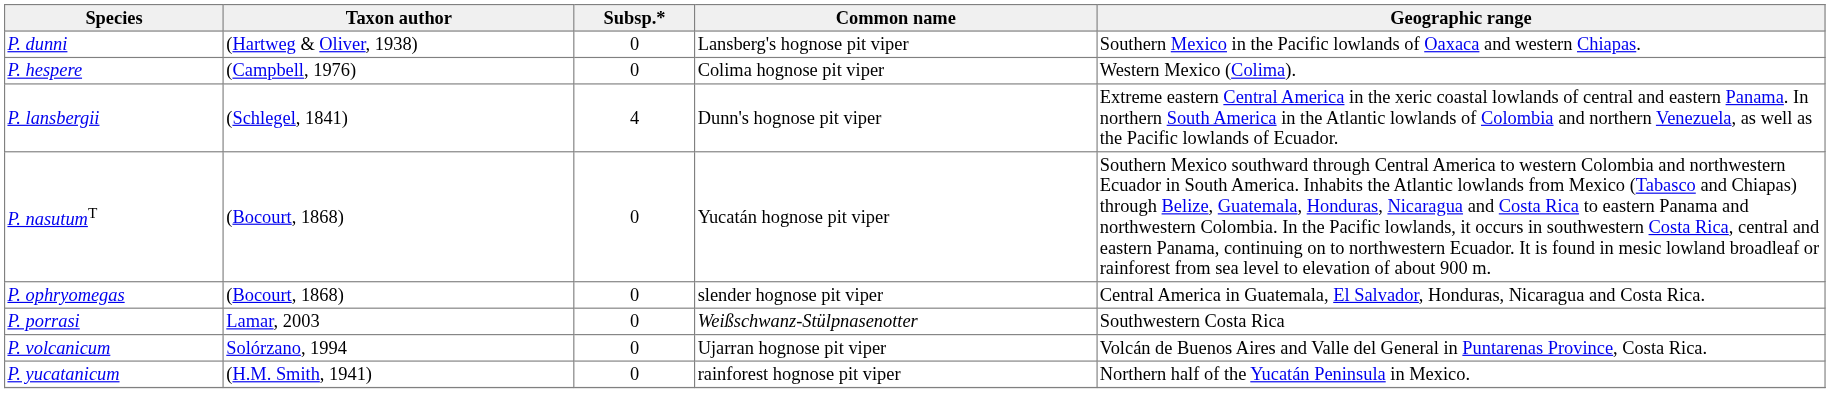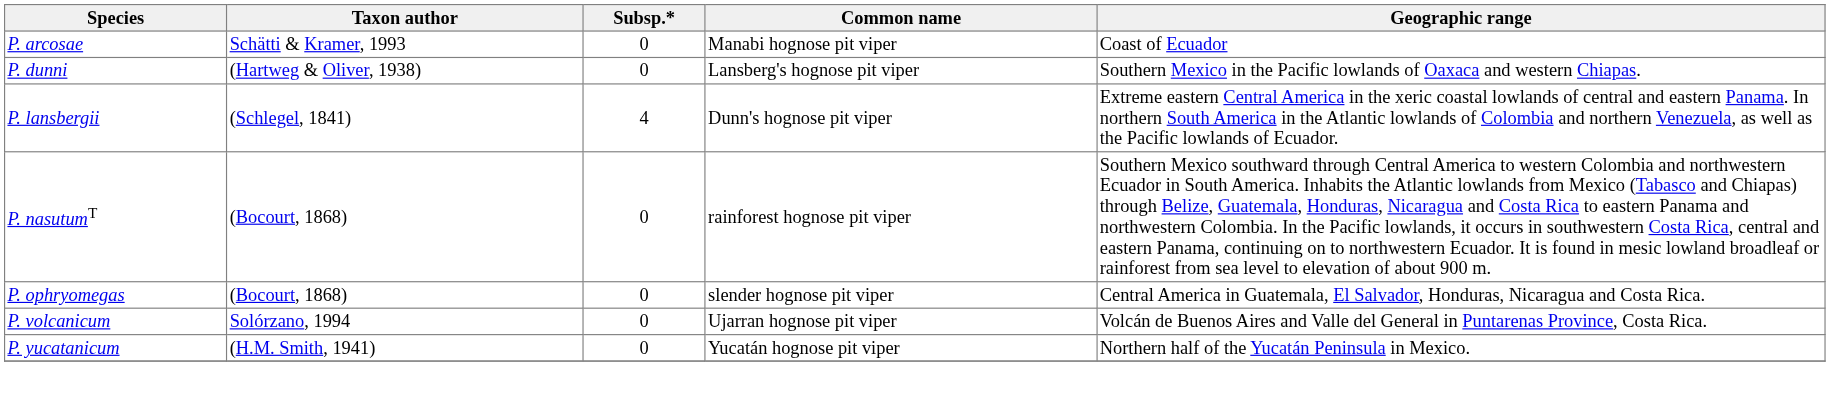+ row: P. arcosae | Schätti & Kramer, 1993 | 0 | Manabi hognose pit viper | Coast of Ecuador
- row: P. hespere | (Campbell, 1976) | 0 | Colima hognose pit viper | Western Mexico (Colima).
P. nasutumT | Common name: Yucatán hognose pit viper -> rainforest hognose pit viper
- row: P. porrasi | Lamar, 2003 | 0 | Weißschwanz-Stülpnasenotter | Southwestern Costa Rica
P. yucatanicum | Common name: rainforest hognose pit viper -> Yucatán hognose pit viper
